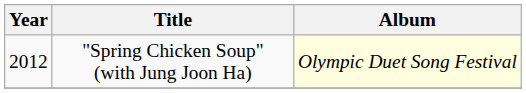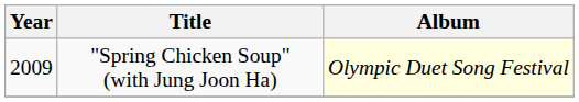"Spring Chicken Soup" (with Jung Joon Ha) | Year: 2012 -> 2009
